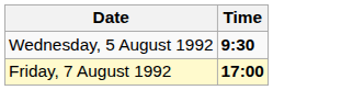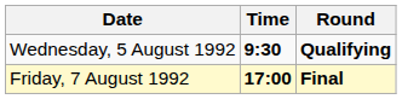+ column: Round | Qualifying | Final
